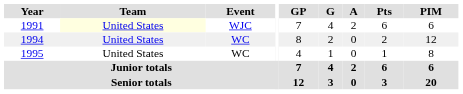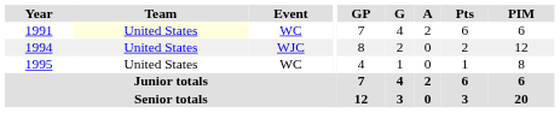1991 | Event: WJC -> WC
1994 | Event: WC -> WJC
